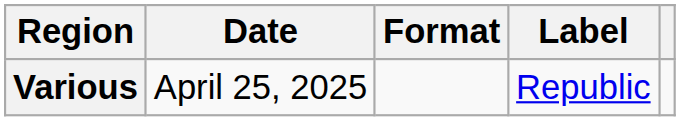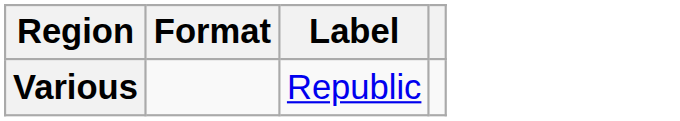- column: Date | April 25, 2025
